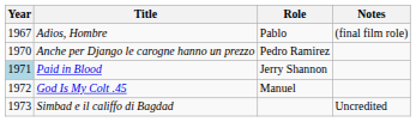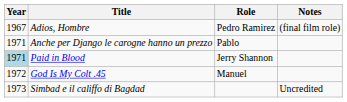Adios, Hombre | Role: Pablo -> Pedro Ramirez
Anche per Django le carogne hanno un prezzo | Year: 1970 -> 1971
Anche per Django le carogne hanno un prezzo | Role: Pedro Ramirez -> Pablo
